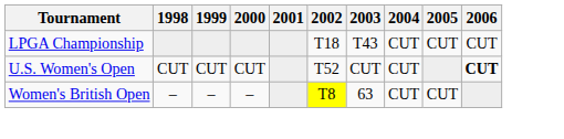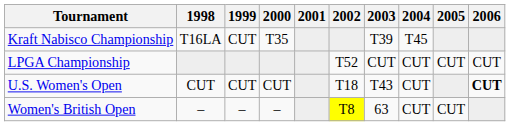+ row: Kraft Nabisco Championship | T16LA | CUT | T35 | T39 | T45
LPGA Championship | 2002: T18 -> T52
LPGA Championship | 2003: T43 -> CUT
U.S. Women's Open | 2002: T52 -> T18
U.S. Women's Open | 2003: CUT -> T43
